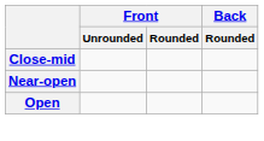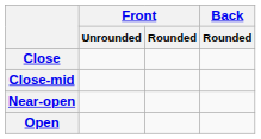+ row: Close
